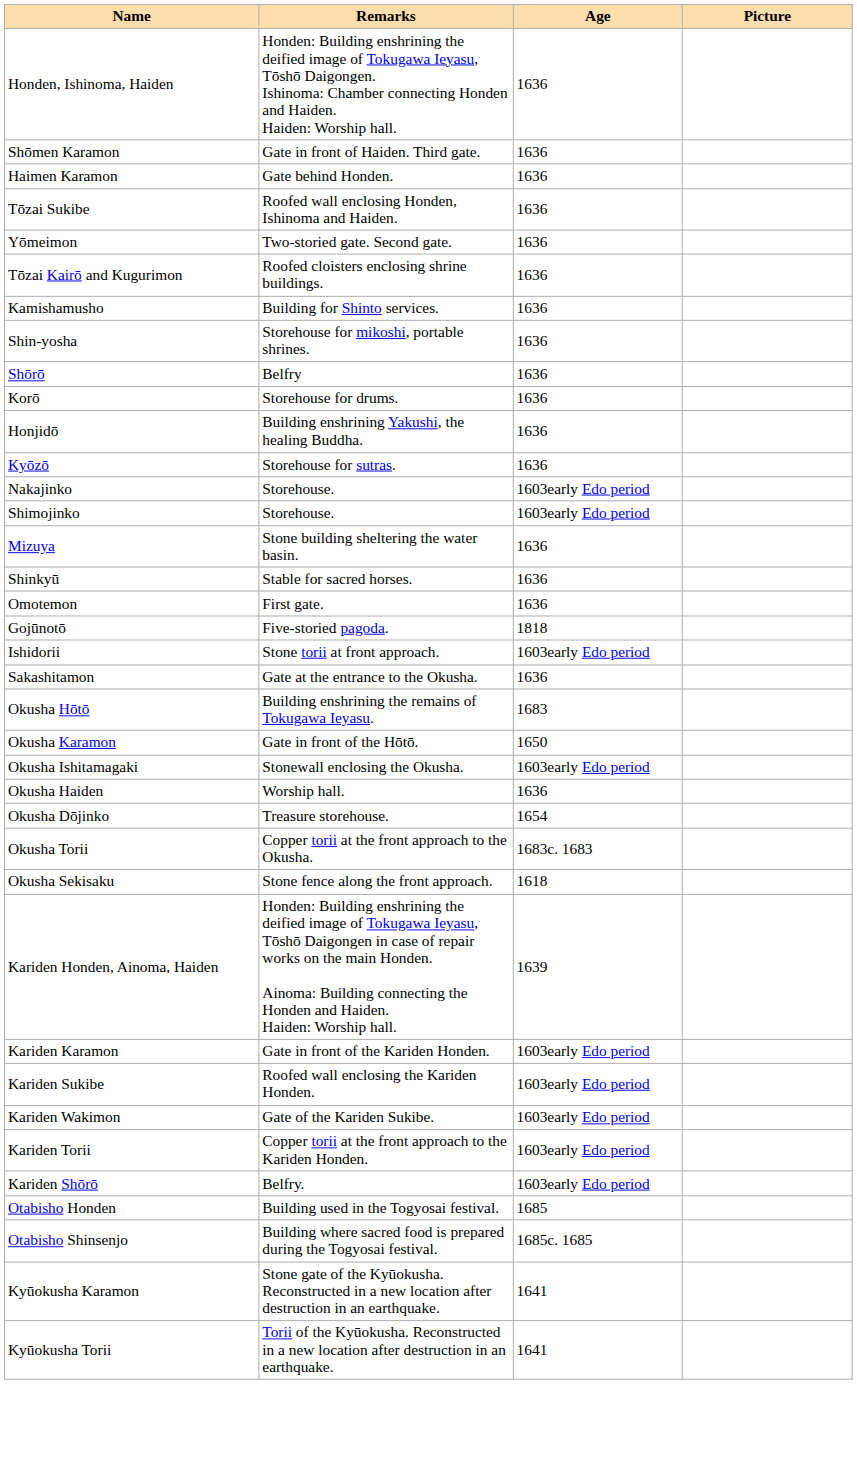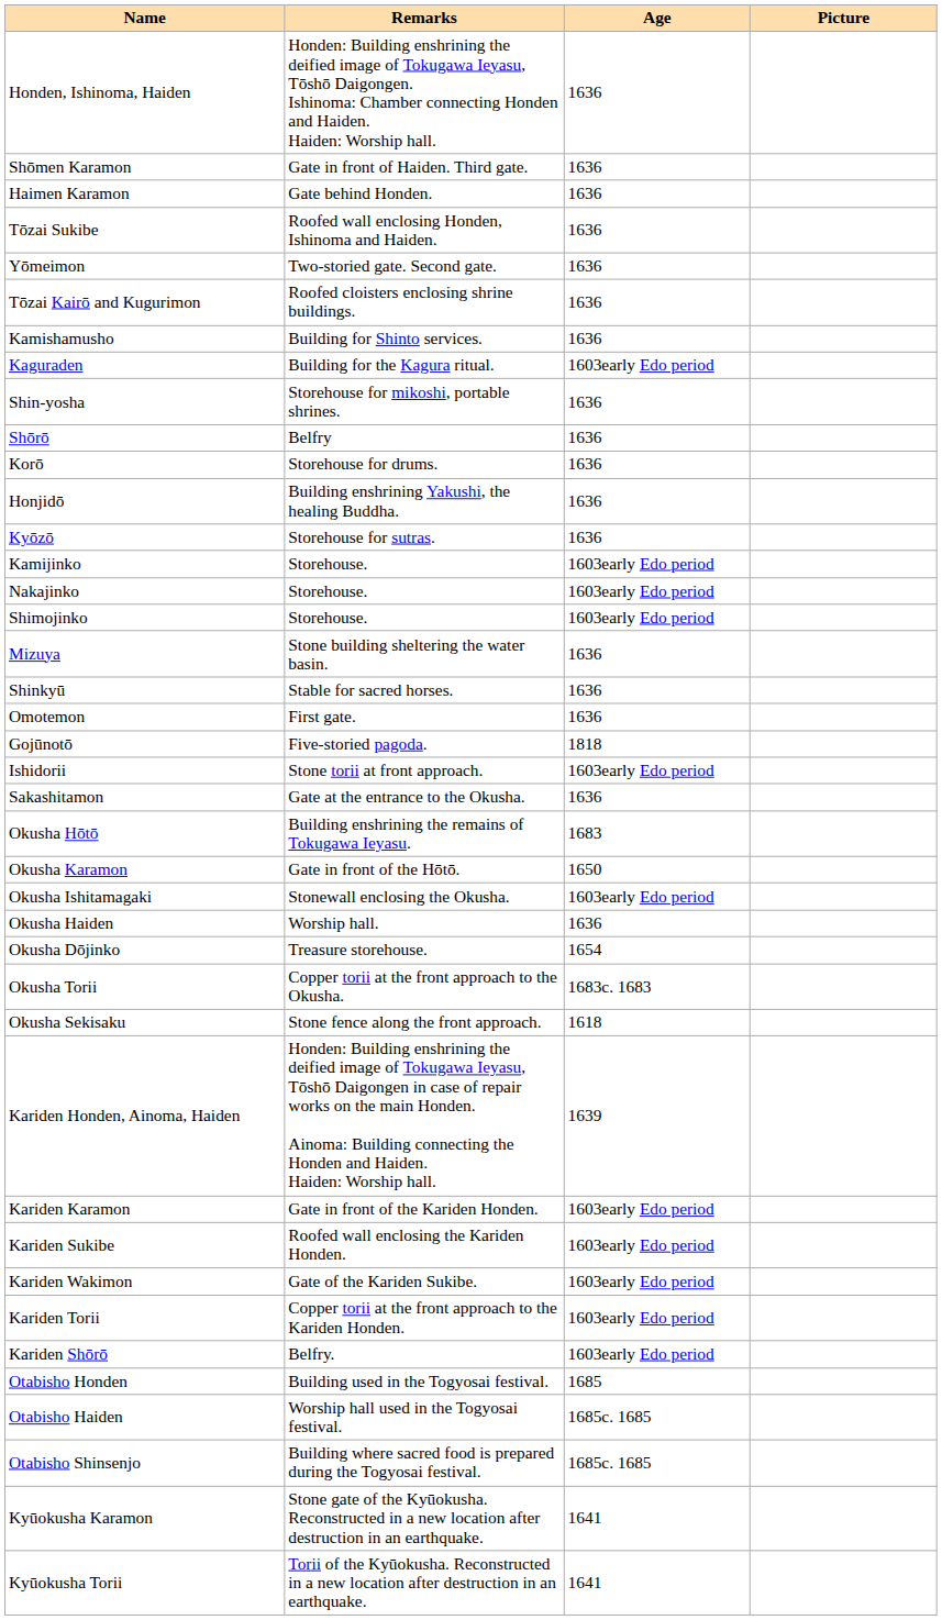+ row: Kaguraden | Building for the Kagura ritual. | 1603early Edo period
+ row: Kamijinko | Storehouse. | 1603early Edo period
+ row: Otabisho Haiden | Worship hall used in the Togyosai festival. | 1685c. 1685
